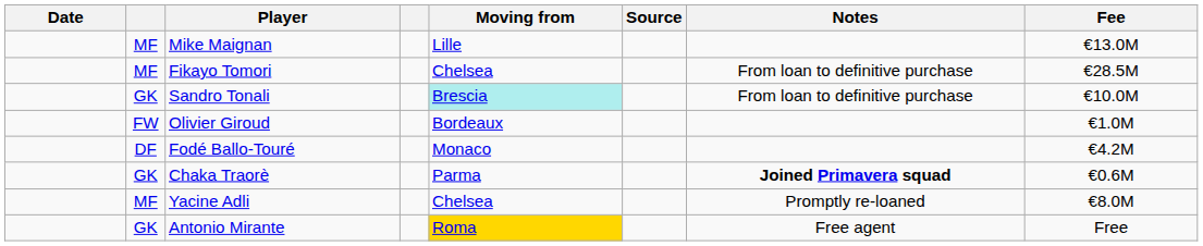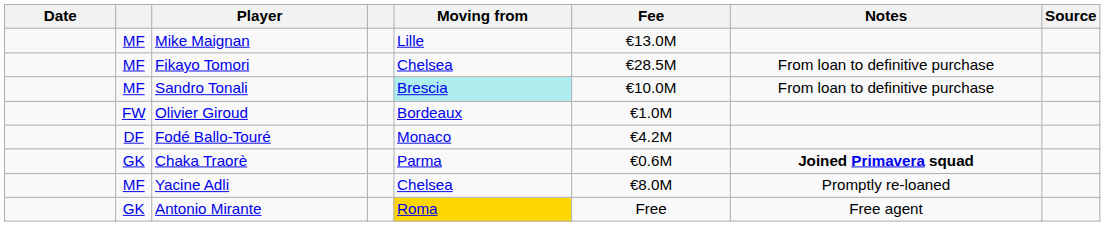columns swapped: Fee <-> Source
Sandro Tonali | column 2: GK -> MF
